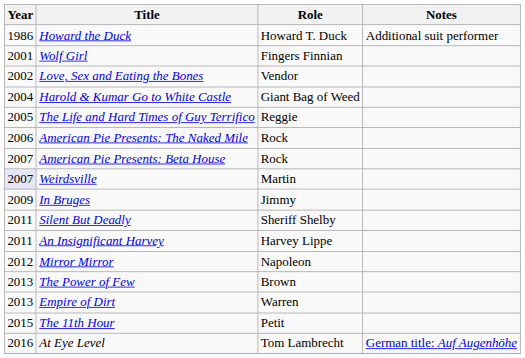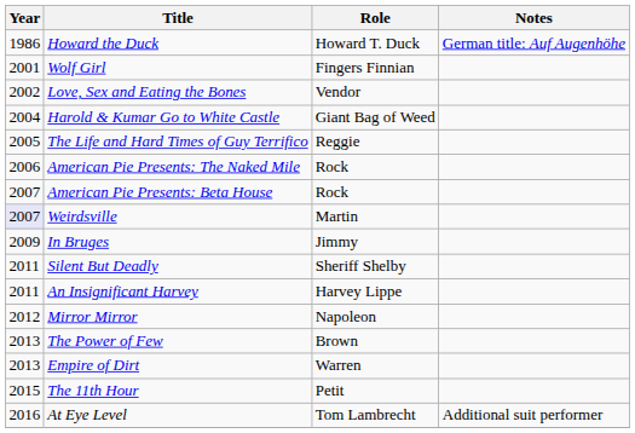Howard the Duck | Notes: Additional suit performer -> German title: Auf Augenhöhe
At Eye Level | Notes: German title: Auf Augenhöhe -> Additional suit performer
